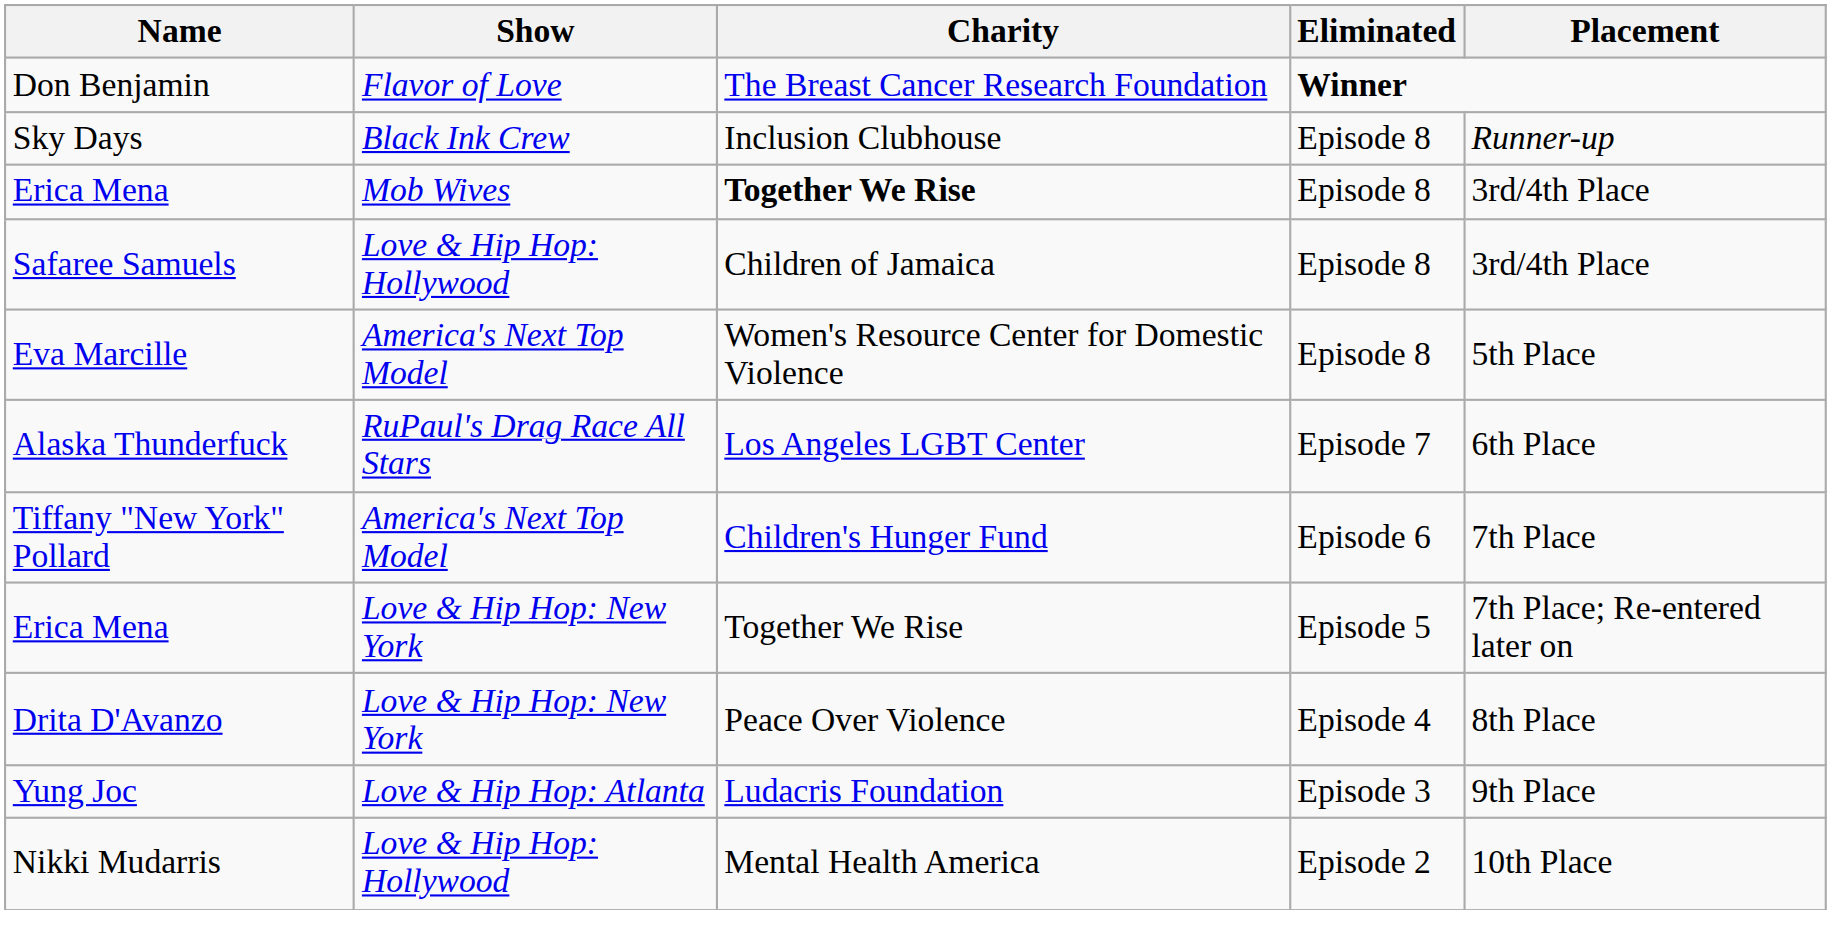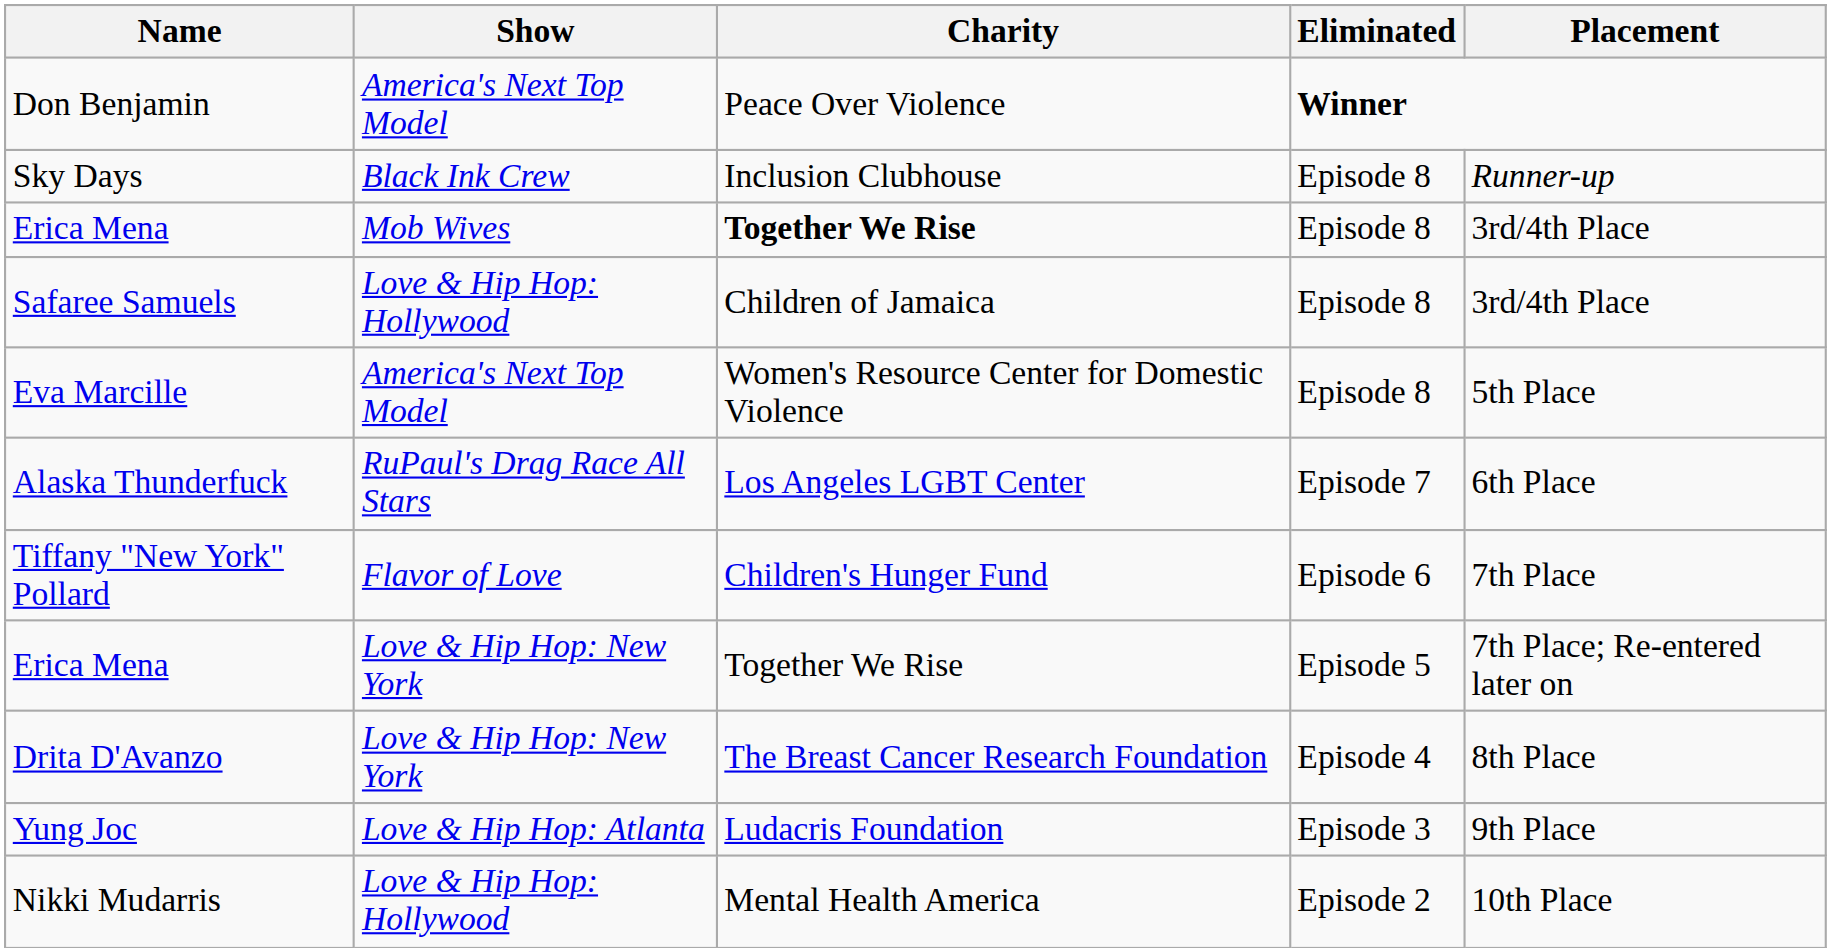Don Benjamin | Show: Flavor of Love -> America's Next Top Model
Don Benjamin | Charity: The Breast Cancer Research Foundation -> Peace Over Violence
Tiffany "New York" Pollard | Show: America's Next Top Model -> Flavor of Love
Drita D'Avanzo | Charity: Peace Over Violence -> The Breast Cancer Research Foundation
